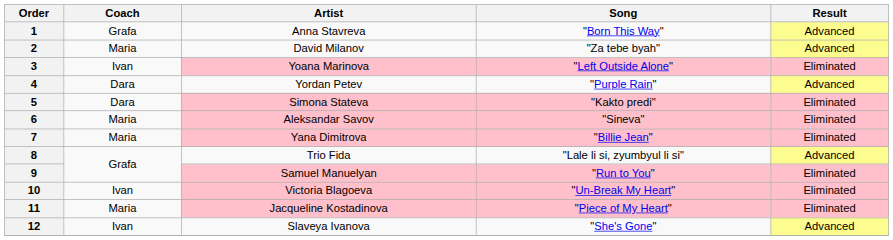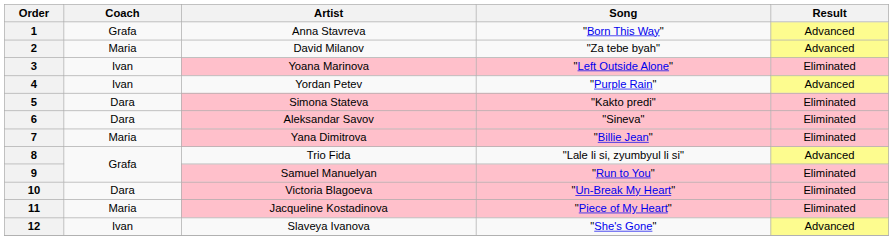4 | Coach: Dara -> Ivan
6 | Coach: Maria -> Dara
10 | Coach: Ivan -> Dara
